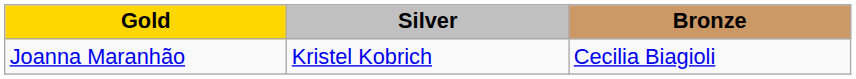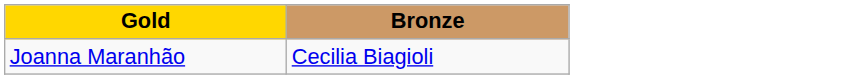- column: Silver | Kristel Kobrich
